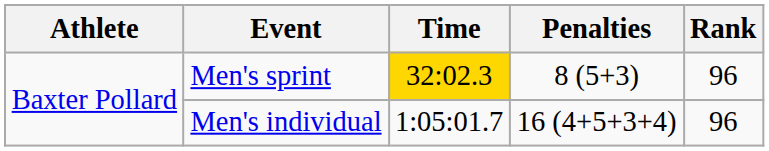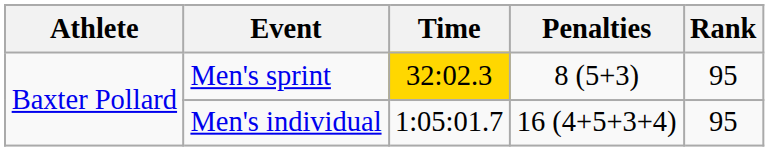Men's sprint | Rank: 96 -> 95
Men's individual | Rank: 96 -> 95
